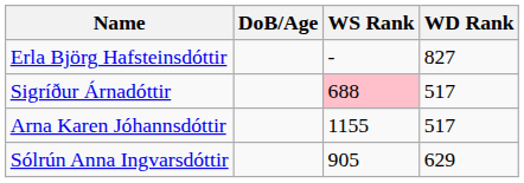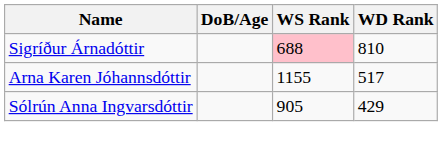- row: Erla Björg Hafsteinsdóttir | - | 827
Sigríður Árnadóttir | WD Rank: 517 -> 810
Sólrún Anna Ingvarsdóttir | WD Rank: 629 -> 429
